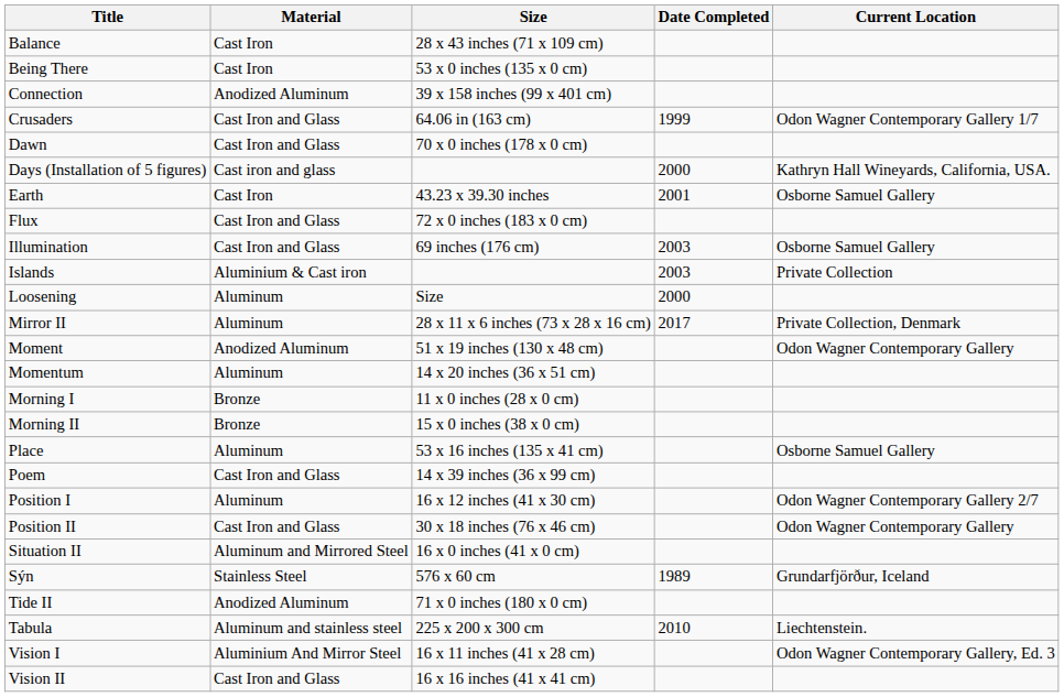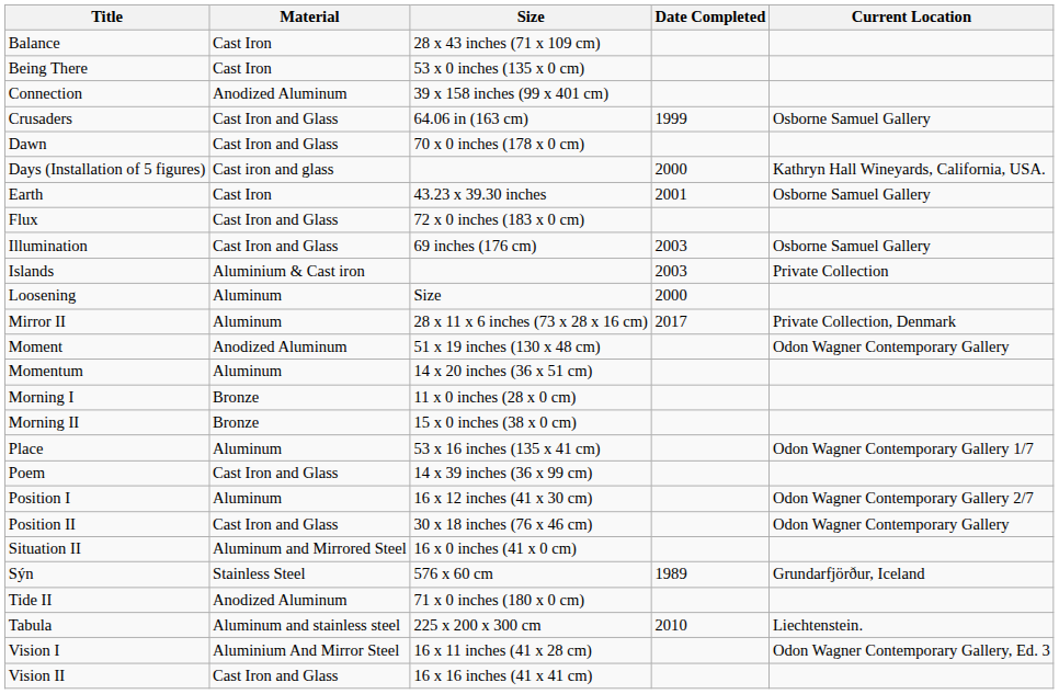Crusaders | Current Location: Odon Wagner Contemporary Gallery 1/7 -> Osborne Samuel Gallery
Place | Current Location: Osborne Samuel Gallery -> Odon Wagner Contemporary Gallery 1/7
